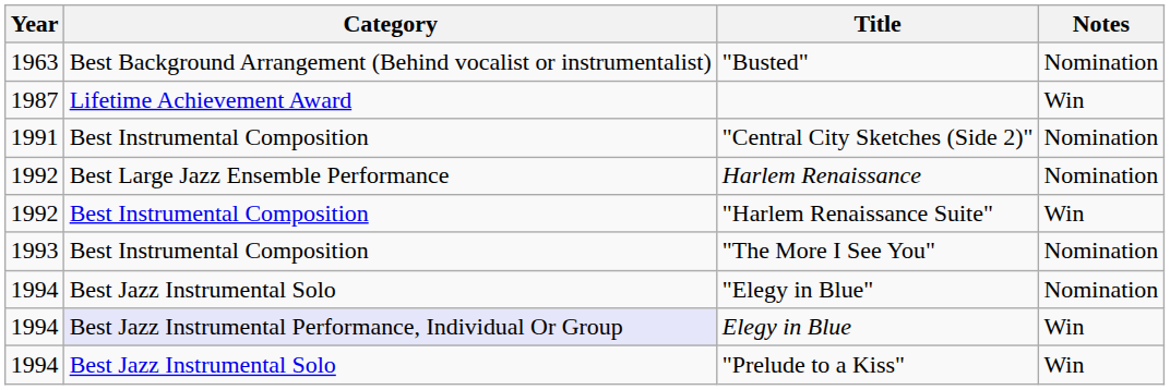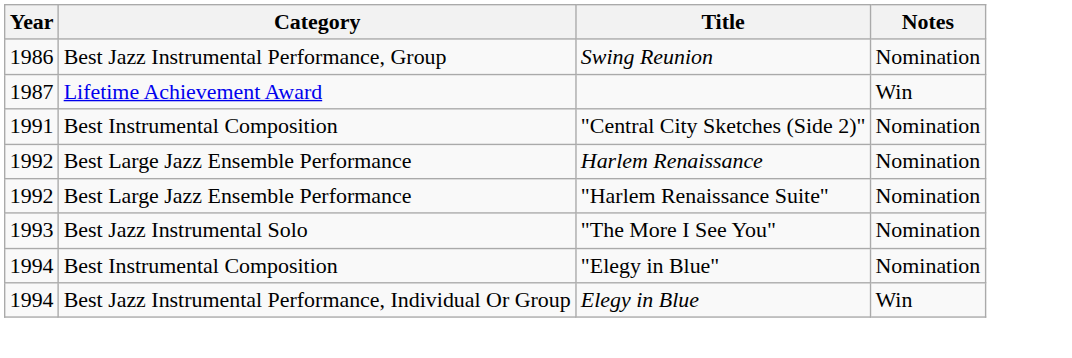- row: 1963 | Best Background Arrangement (Behind vocalist or instrumentalist) | "Busted" | Nomination
+ row: 1986 | Best Jazz Instrumental Performance, Group | Swing Reunion | Nomination
"Harlem Renaissance Suite" | Category: Best Instrumental Composition -> Best Large Jazz Ensemble Performance
"Harlem Renaissance Suite" | Notes: Win -> Nomination
"The More I See You" | Category: Best Instrumental Composition -> Best Jazz Instrumental Solo
"Elegy in Blue" | Category: Best Jazz Instrumental Solo -> Best Instrumental Composition
Elegy in Blue | Category: lavender background -> no background
- row: 1994 | Best Jazz Instrumental Solo | "Prelude to a Kiss" | Win
